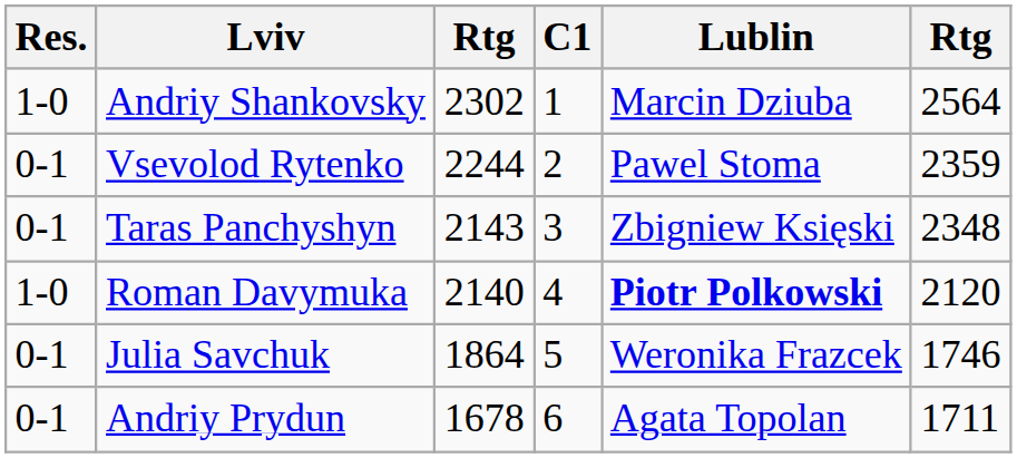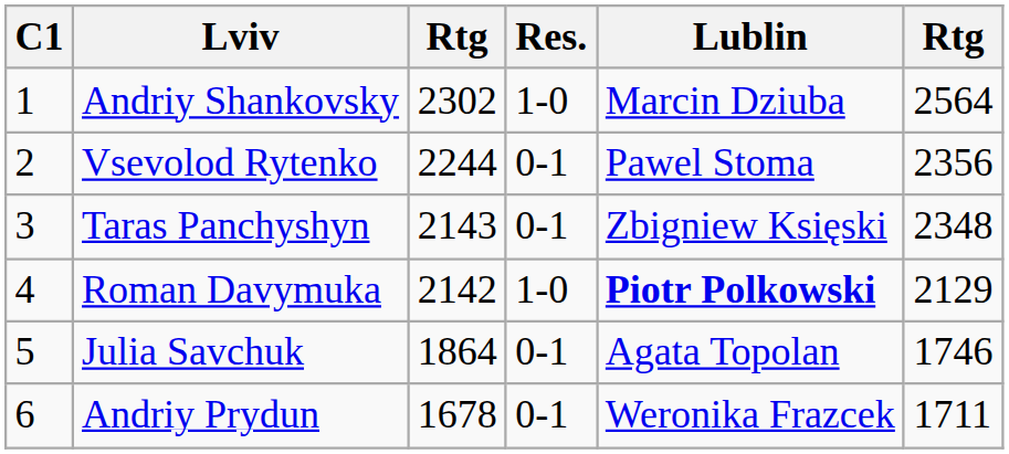columns swapped: C1 <-> Res.
Vsevolod Rytenko | column 6: 2359 -> 2356
Roman Davymuka | column 3: 2140 -> 2142
Roman Davymuka | column 6: 2120 -> 2129
Julia Savchuk | Lublin: Weronika Frazcek -> Agata Topolan
Andriy Prydun | Lublin: Agata Topolan -> Weronika Frazcek
